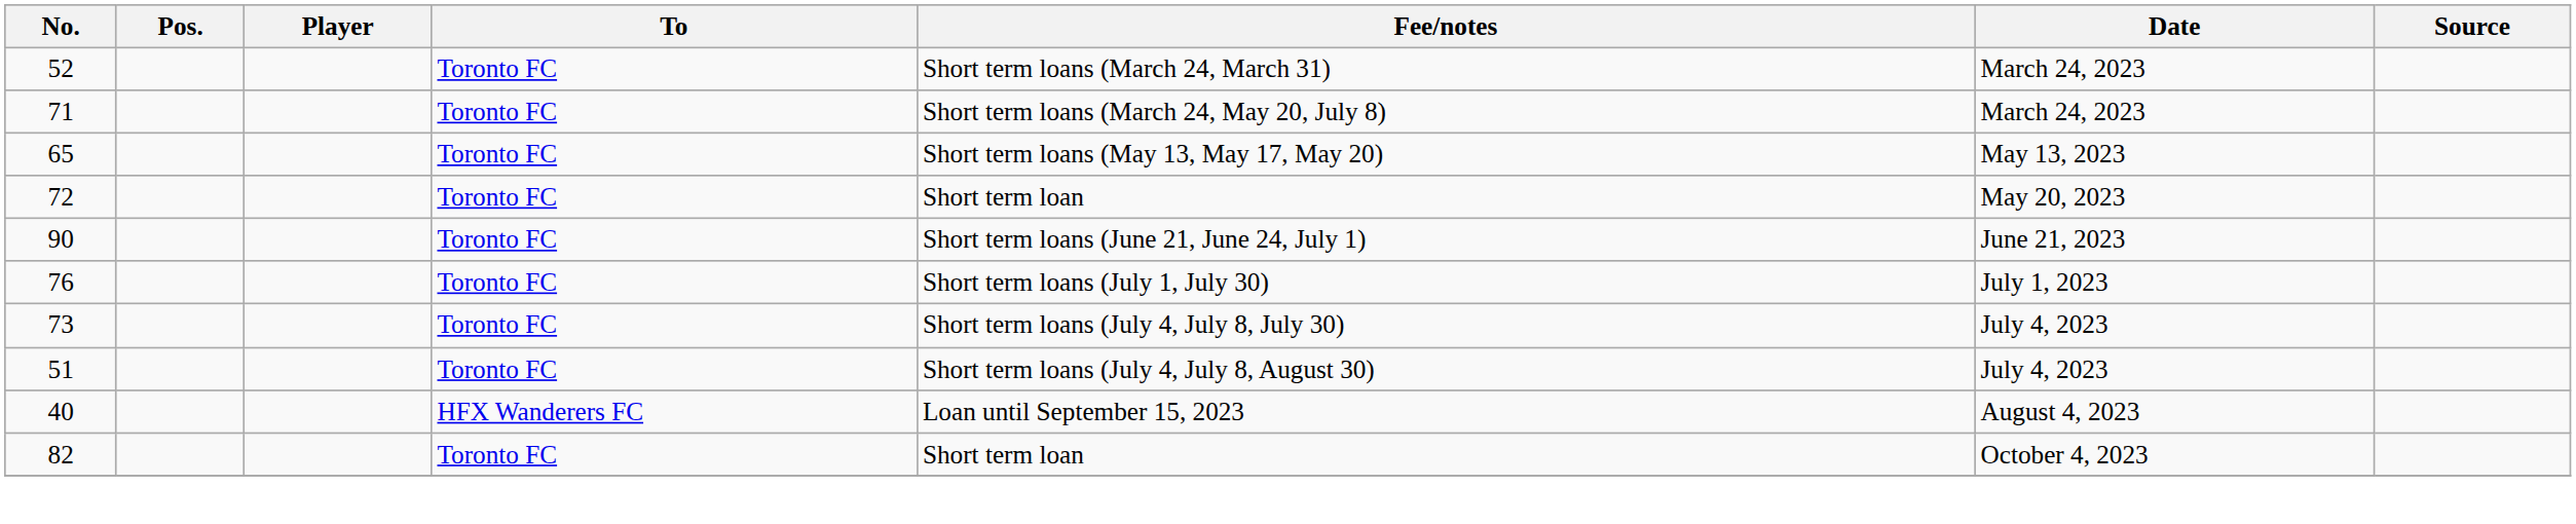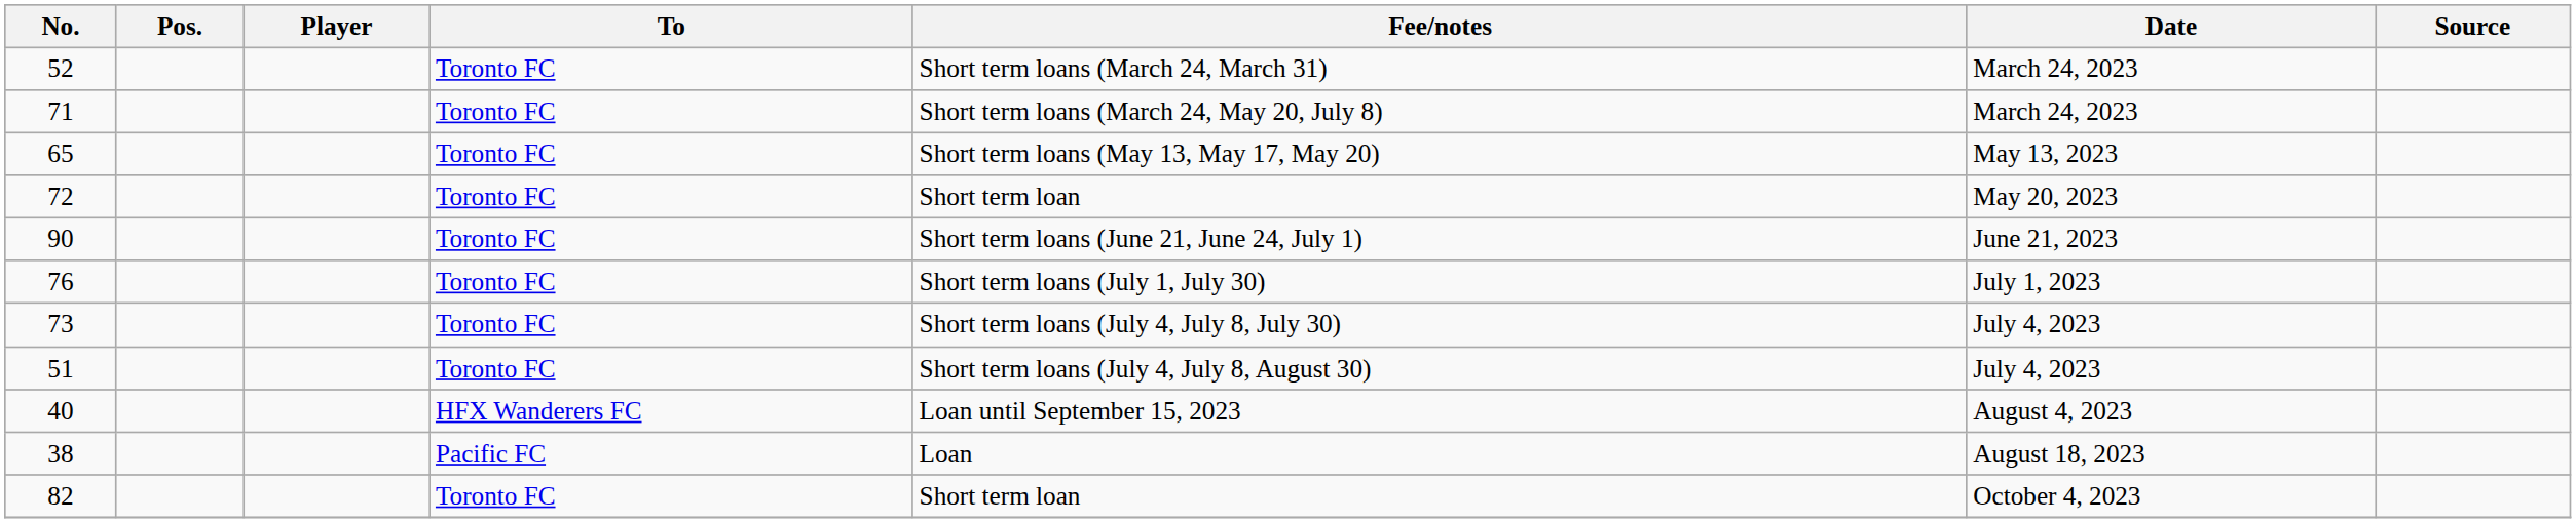+ row: 38 | Pacific FC | Loan | August 18, 2023
